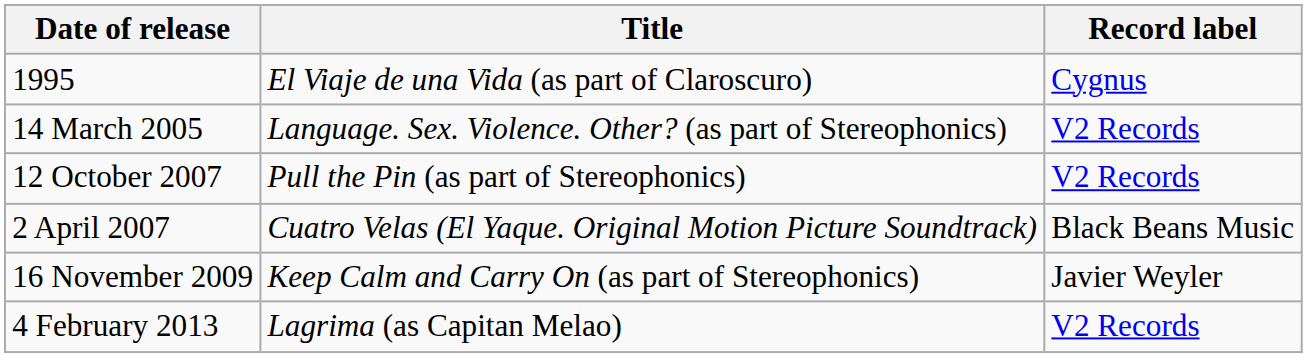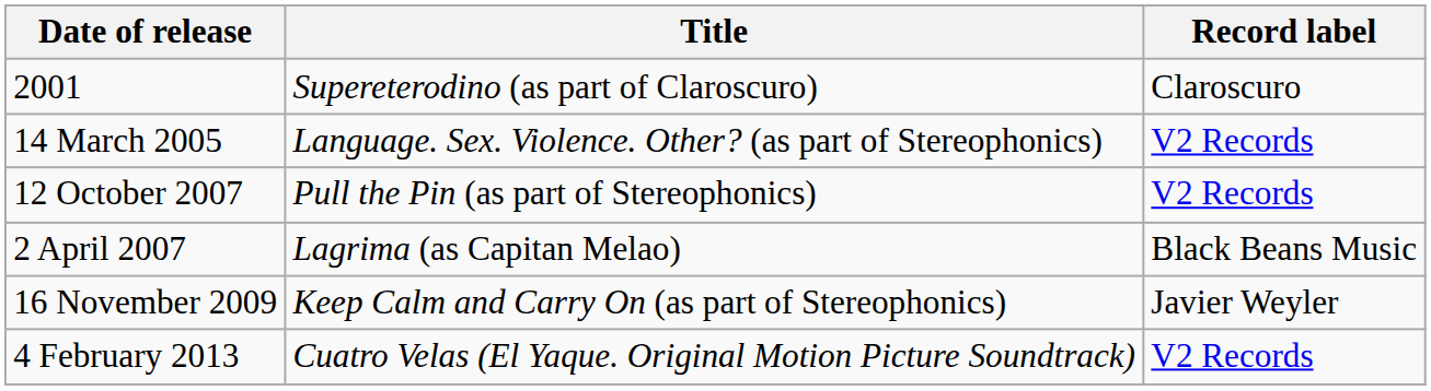- row: 1995 | El Viaje de una Vida (as part of Claroscuro) | Cygnus
+ row: 2001 | Supereterodino (as part of Claroscuro) | Claroscuro
2 April 2007 | Title: Cuatro Velas (El Yaque. Original Motion Picture Soundtrack) -> Lagrima (as Capitan Melao)
4 February 2013 | Title: Lagrima (as Capitan Melao) -> Cuatro Velas (El Yaque. Original Motion Picture Soundtrack)
